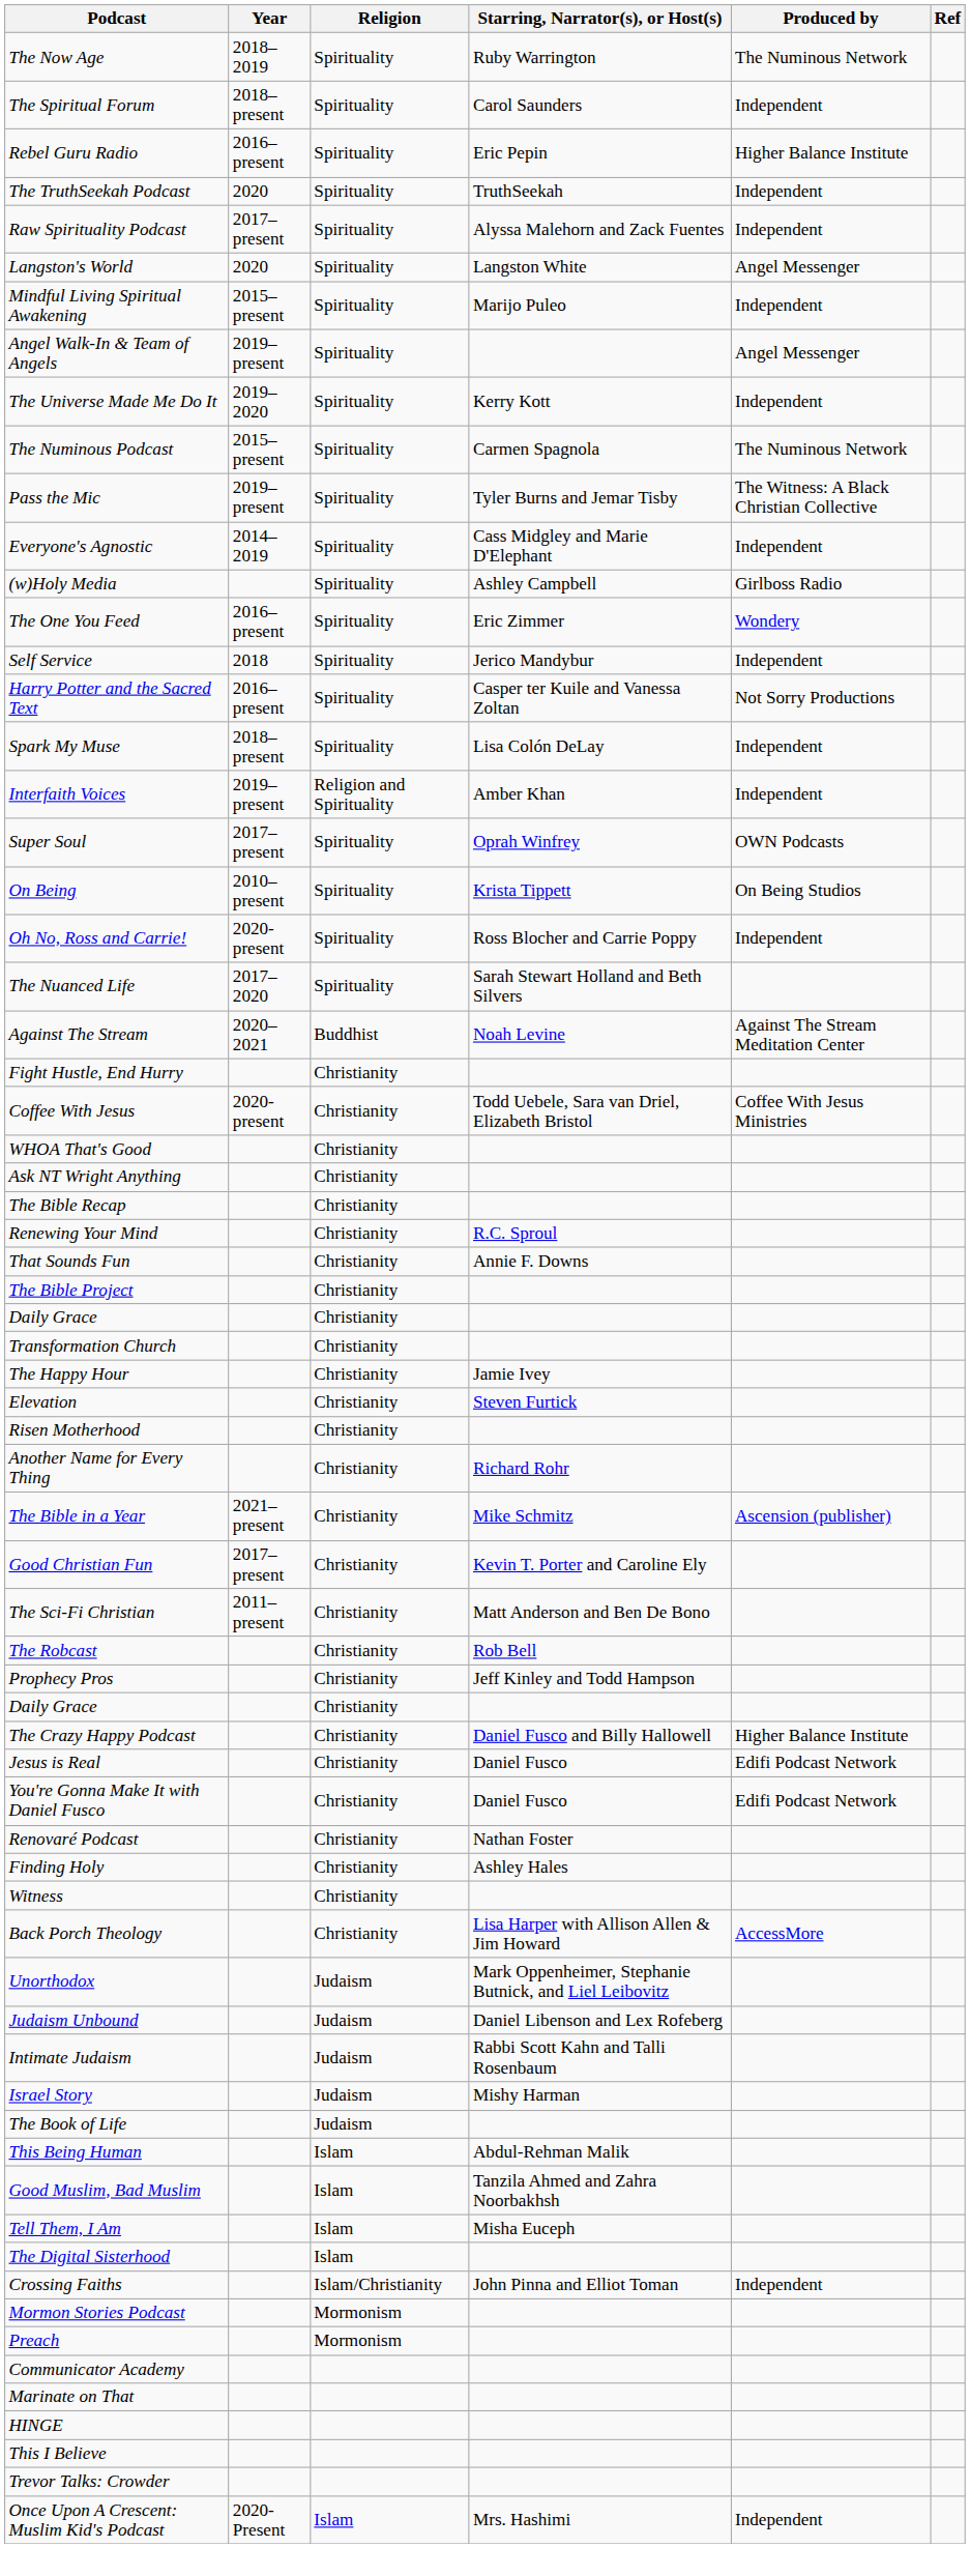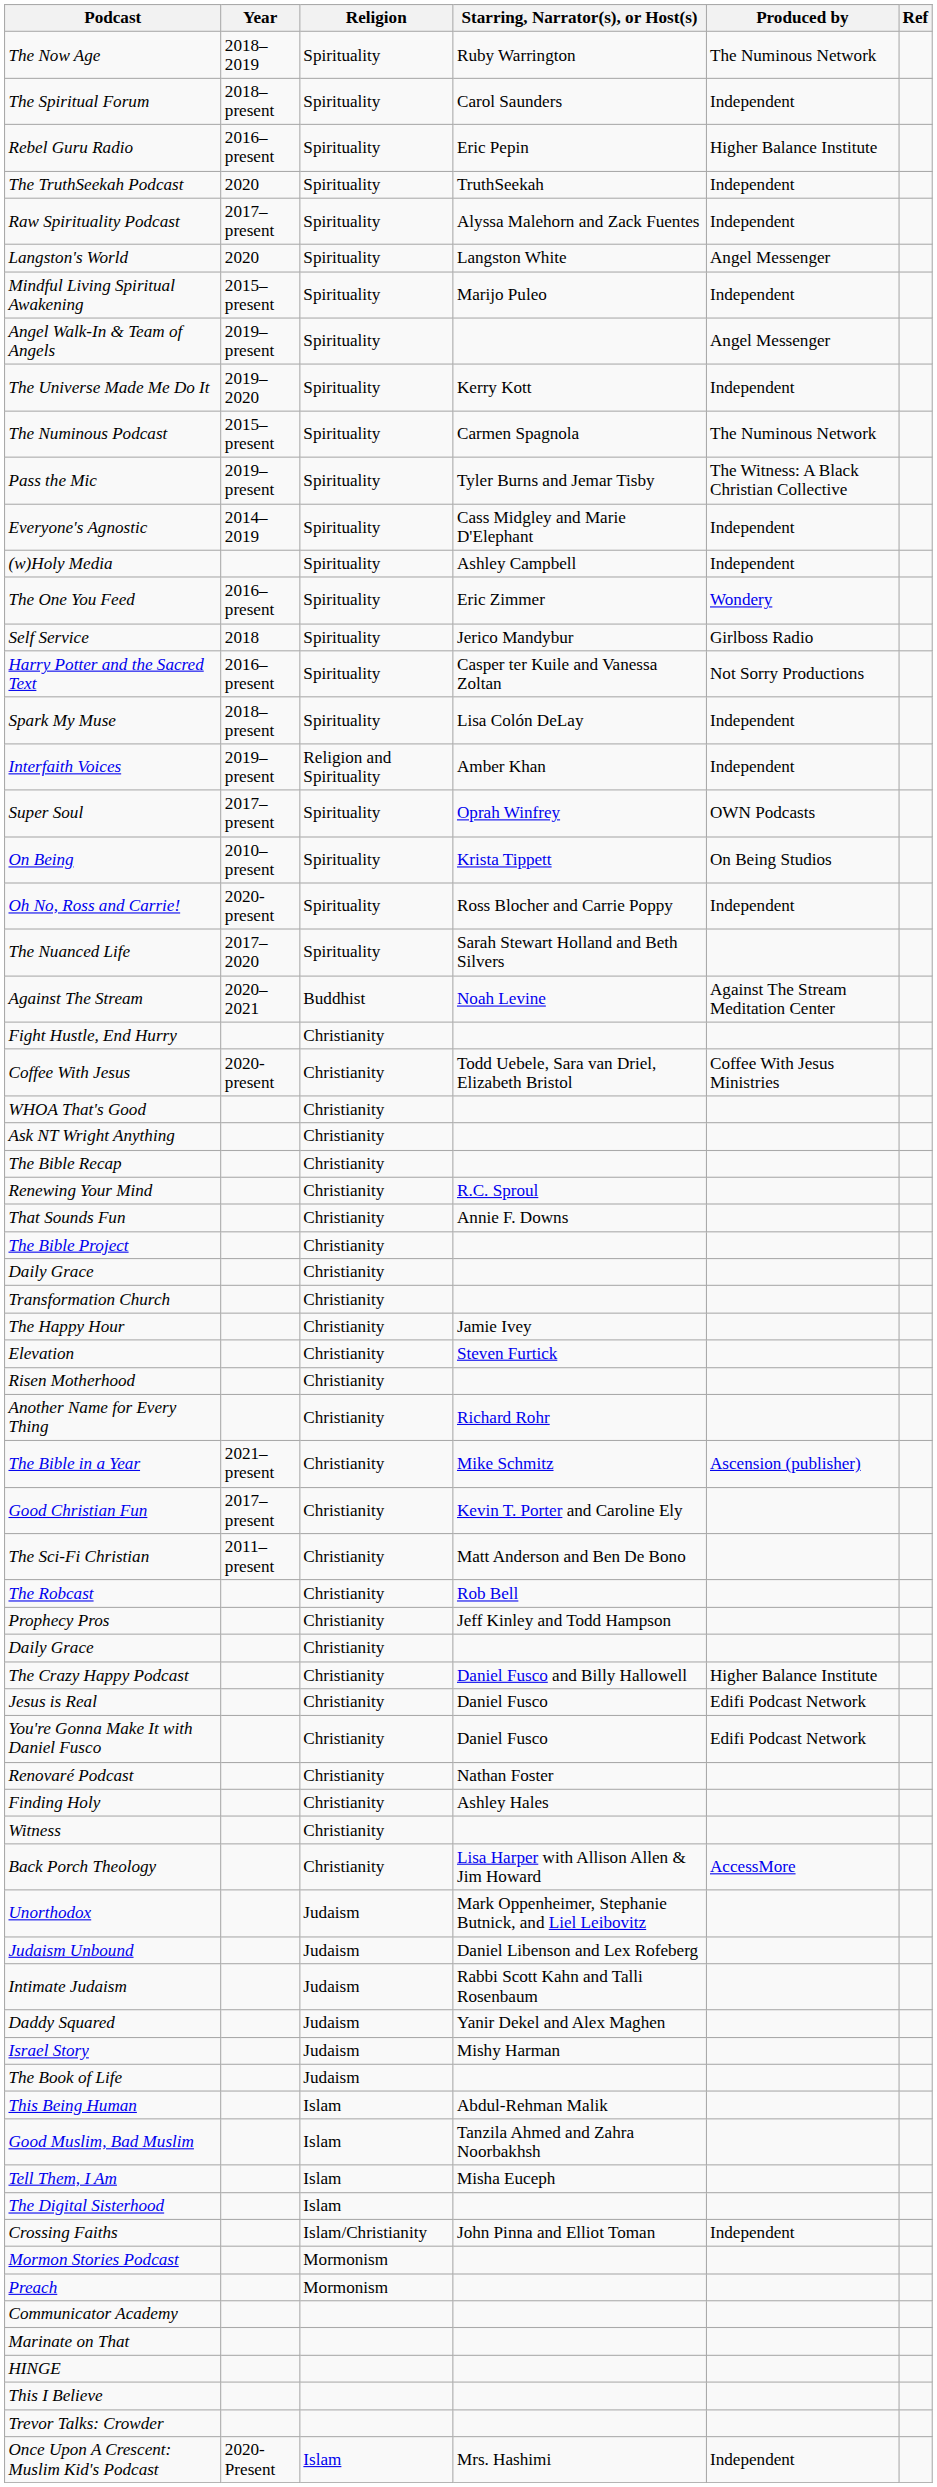(w)Holy Media | Produced by: Girlboss Radio -> Independent
Self Service | Produced by: Independent -> Girlboss Radio
+ row: Daddy Squared | Judaism | Yanir Dekel and Alex Maghen
